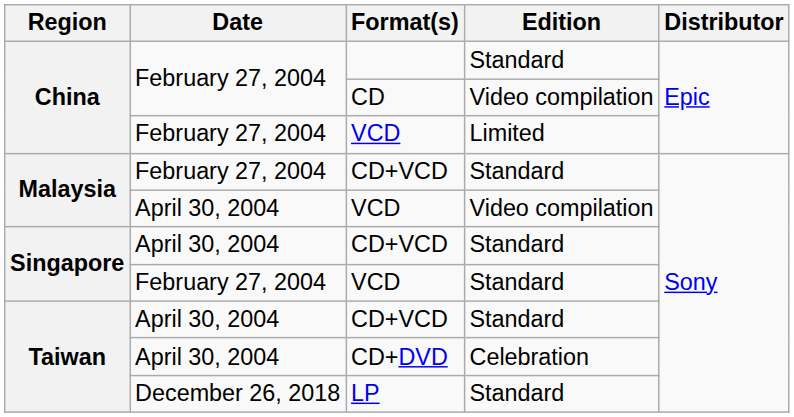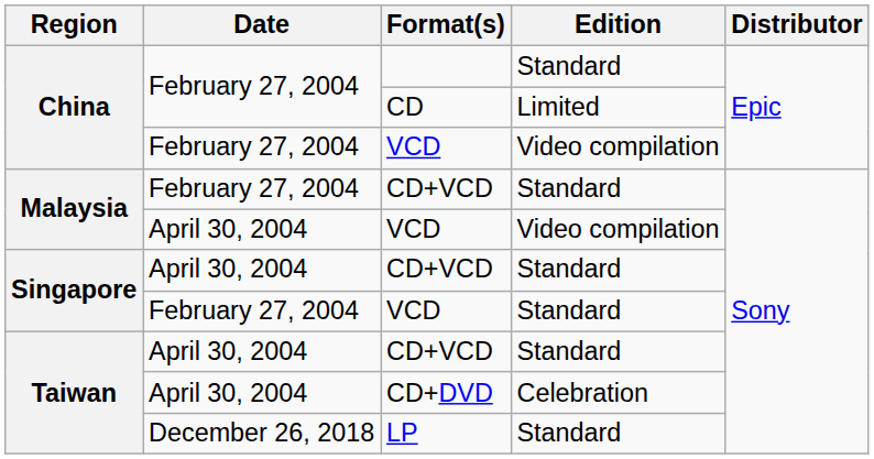CD | Edition: Video compilation -> Limited
China / VCD | Edition: Limited -> Video compilation
